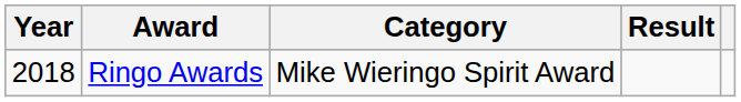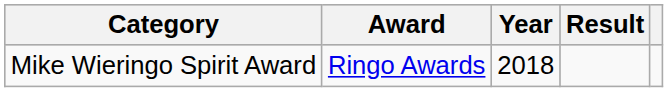columns swapped: Year <-> Category
